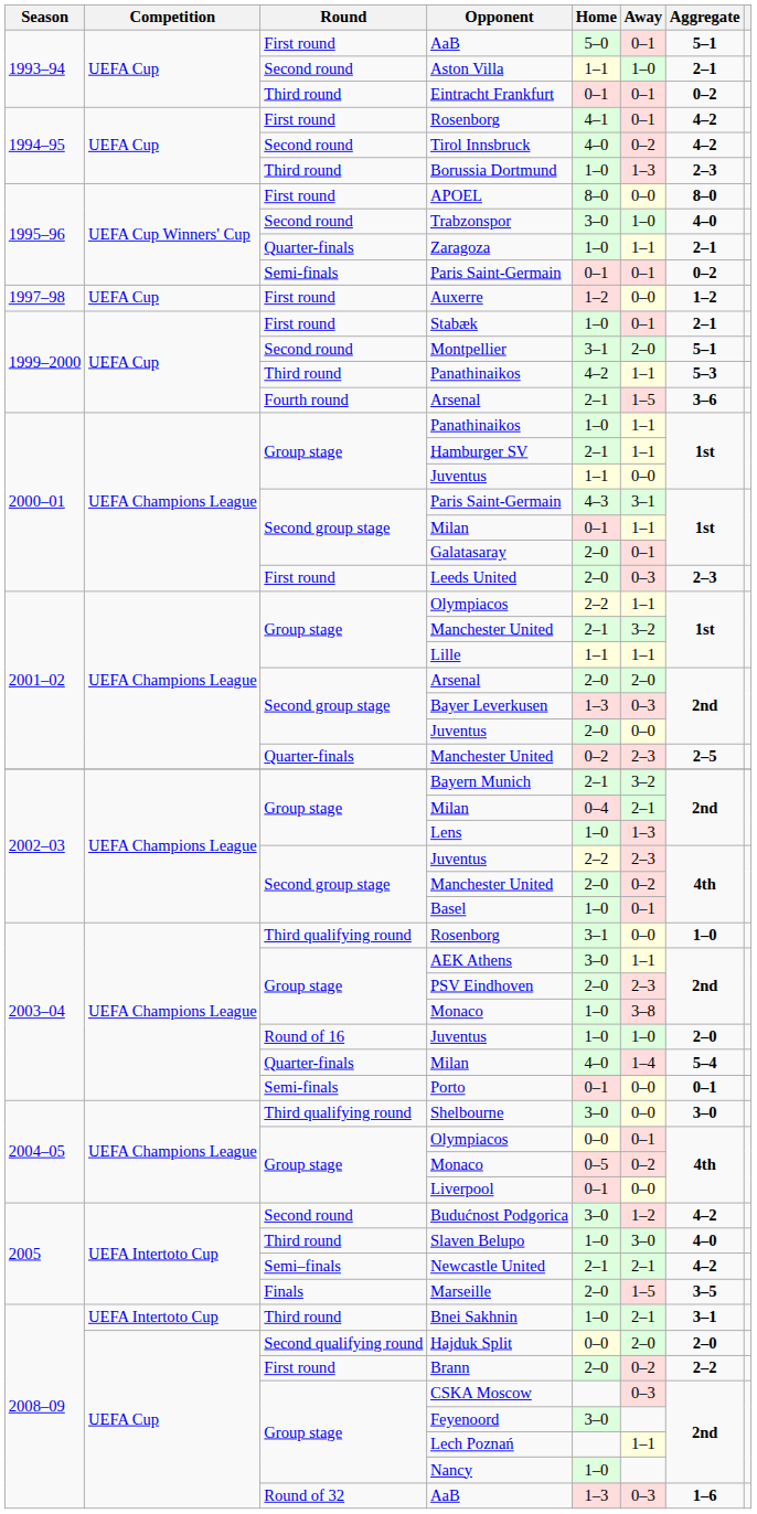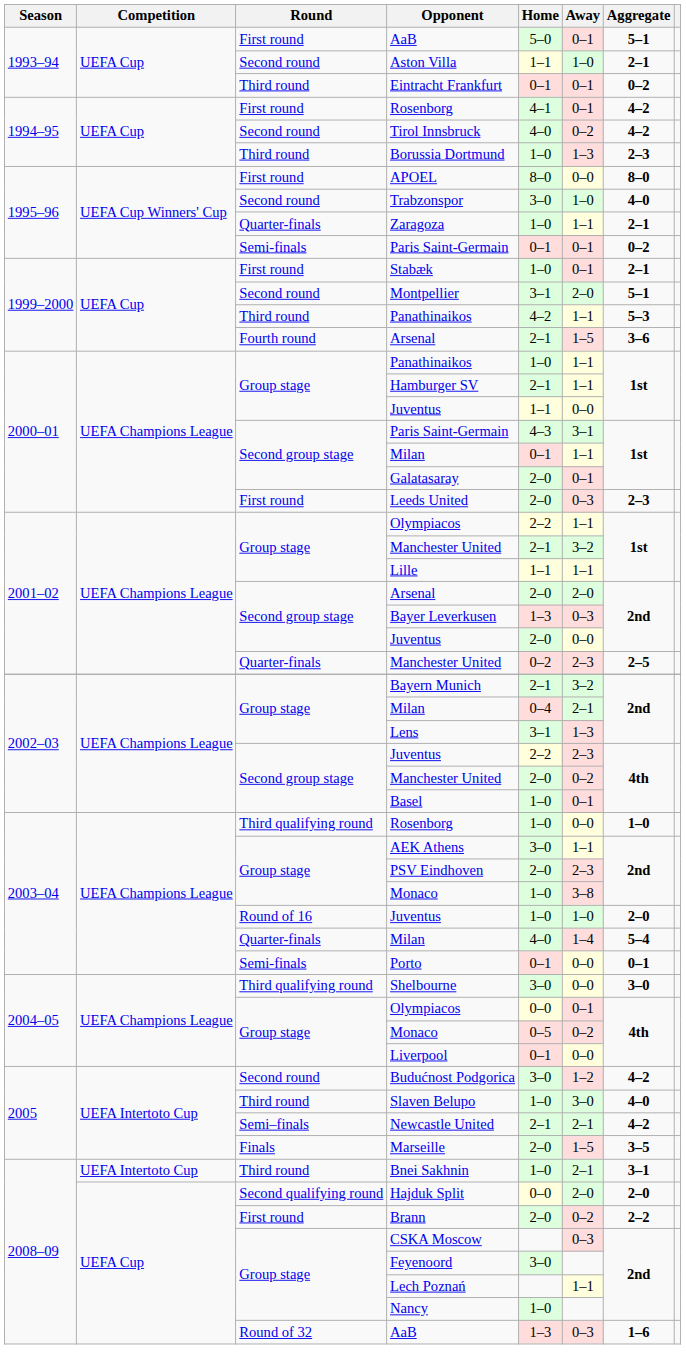- row: 1997–98 | UEFA Cup | First round | Auxerre | 1–2 | 0–0 | 1–2
Lens | Home: 1–0 -> 3–1
2003–04 / Rosenborg | Home: 3–1 -> 1–0
